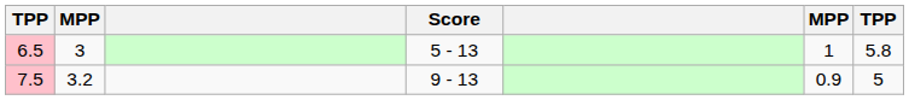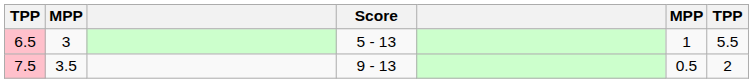6.5 | column 7: 5.8 -> 5.5
7.5 | column 2: 3.2 -> 3.5
7.5 | column 6: 0.9 -> 0.5
7.5 | column 7: 5 -> 2
